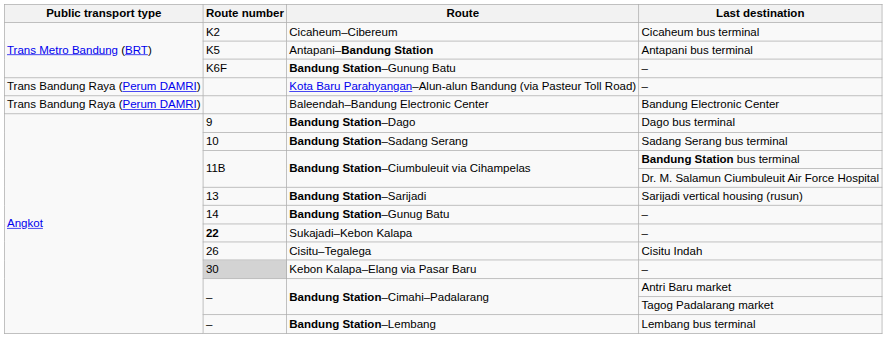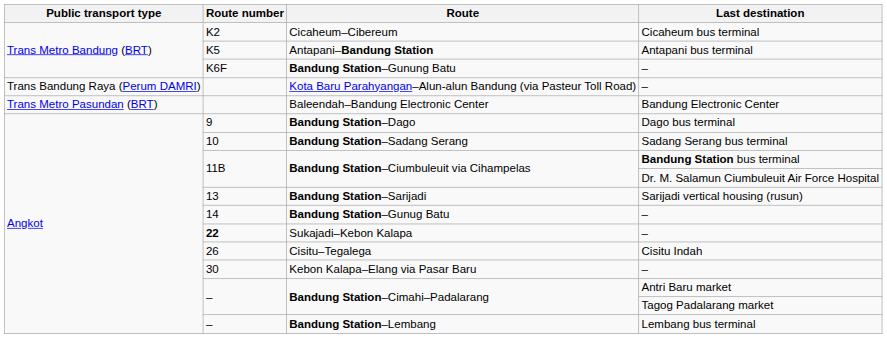Baleendah–Bandung Electronic Center | Public transport type: Trans Bandung Raya (Perum DAMRI) -> Trans Metro Pasundan (BRT)
Kebon Kalapa–Elang via Pasar Baru | Route number: lightgrey background -> no background
